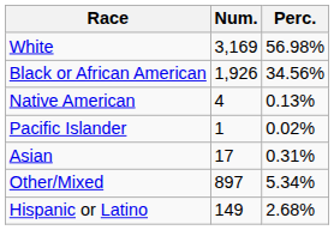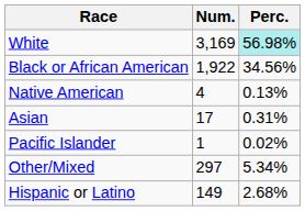White | Perc.: no background -> paleturquoise background
Black or African American | Num.: 1,926 -> 1,922
rows swapped: Asian <-> Pacific Islander
Other/Mixed | Num.: 897 -> 297
